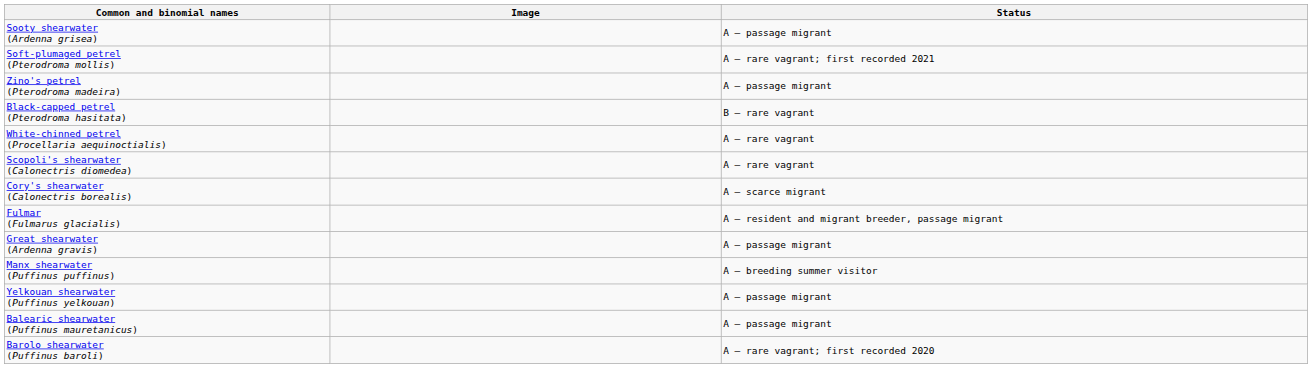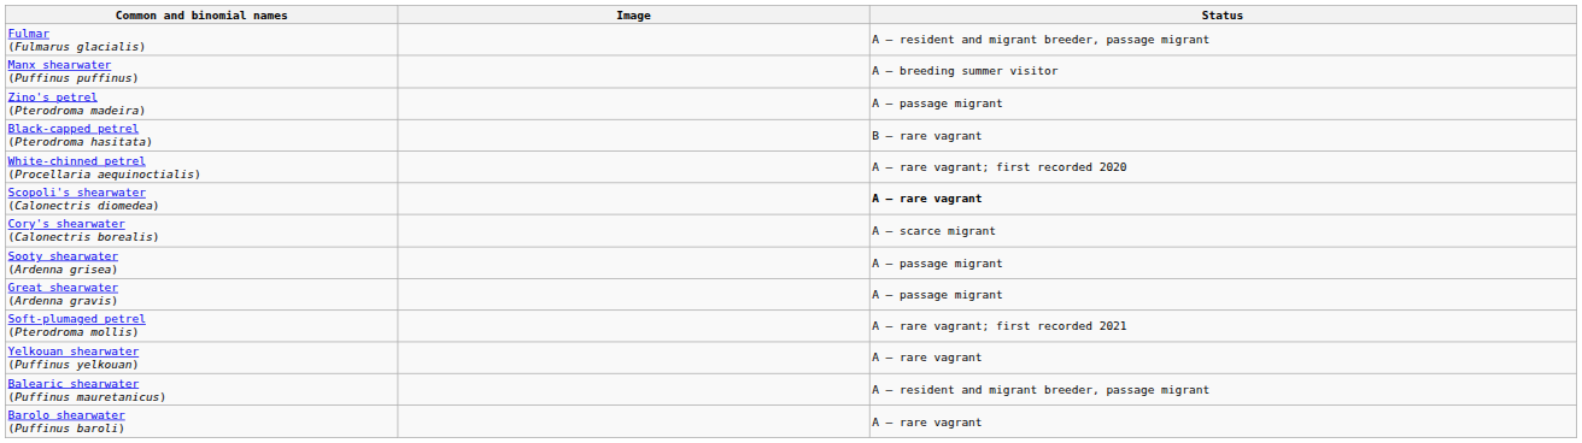rows swapped: Fulmar (Fulmarus glacialis) <-> Sooty shearwater (Ardenna grisea)
rows swapped: Soft-plumaged petrel (Pterodroma mollis) <-> Manx shearwater (Puffinus puffinus)
White-chinned petrel (Procellaria aequinoctialis) | Status: A – rare vagrant -> A – rare vagrant; first recorded 2020
Scopoli's shearwater (Calonectris diomedea) | Status: normal -> bold
Yelkouan shearwater (Puffinus yelkouan) | Status: A – passage migrant -> A – rare vagrant
Balearic shearwater (Puffinus mauretanicus) | Status: A – passage migrant -> A – resident and migrant breeder, passage migrant
Barolo shearwater (Puffinus baroli) | Status: A – rare vagrant; first recorded 2020 -> A – rare vagrant
